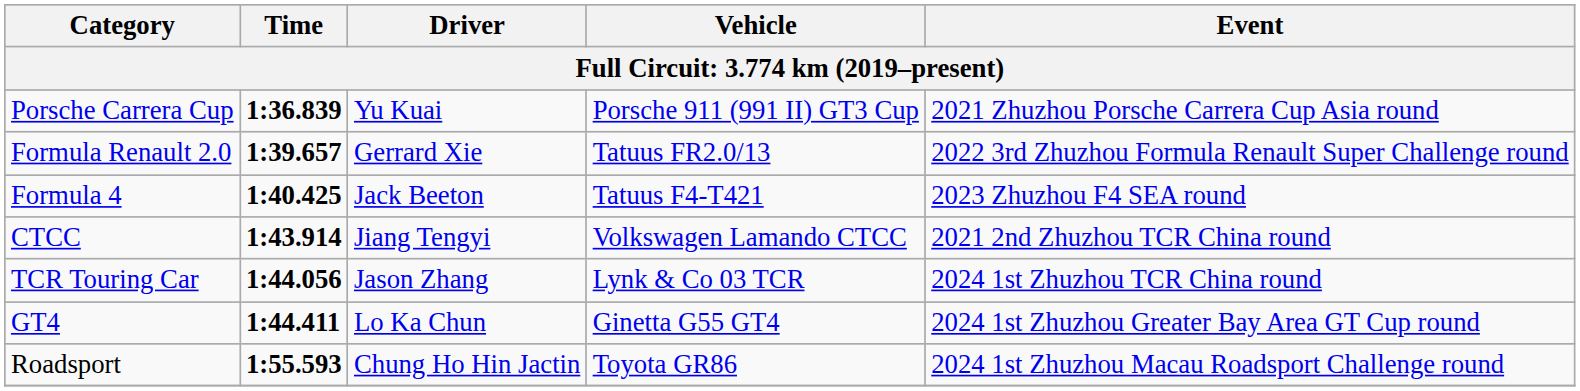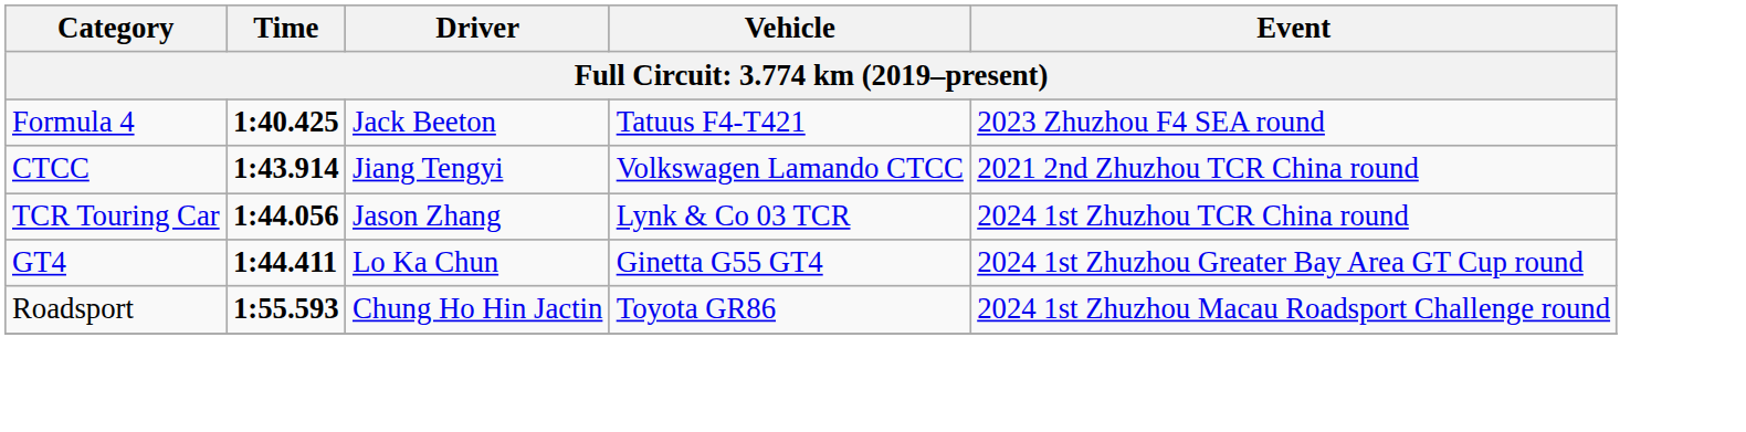- row: Porsche Carrera Cup | 1:36.839 | Yu Kuai | Porsche 911 (991 II) GT3 Cup | 2021 Zhuzhou Porsche Carrera Cup Asia round
- row: Formula Renault 2.0 | 1:39.657 | Gerrard Xie | Tatuus FR2.0/13 | 2022 3rd Zhuzhou Formula Renault Super Challenge round
